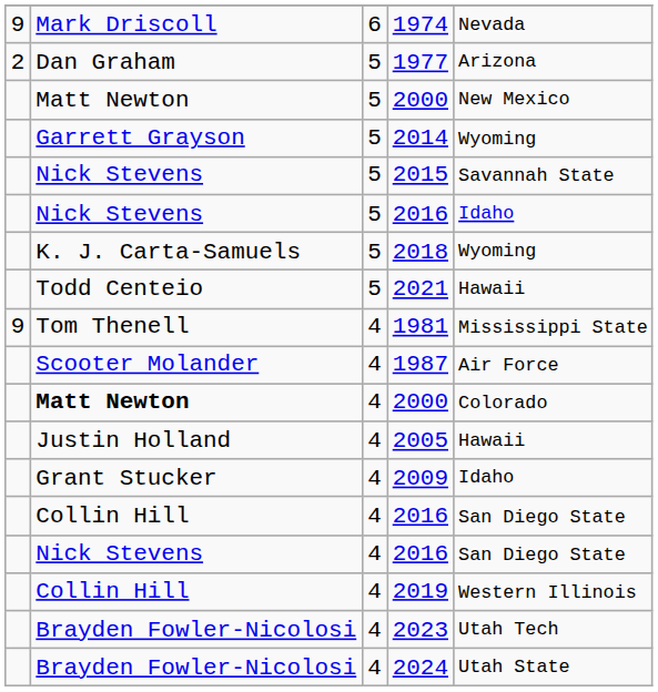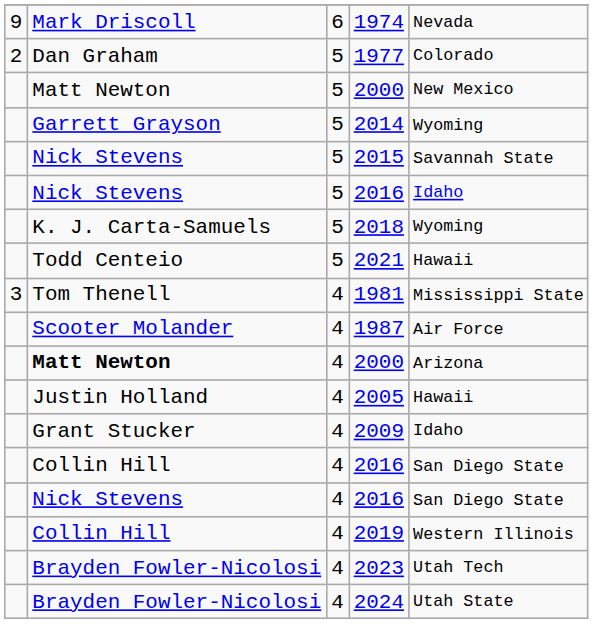1977 | column 5: Arizona -> Colorado
1981 | column 1: 9 -> 3
4 / 2000 | column 5: Colorado -> Arizona
